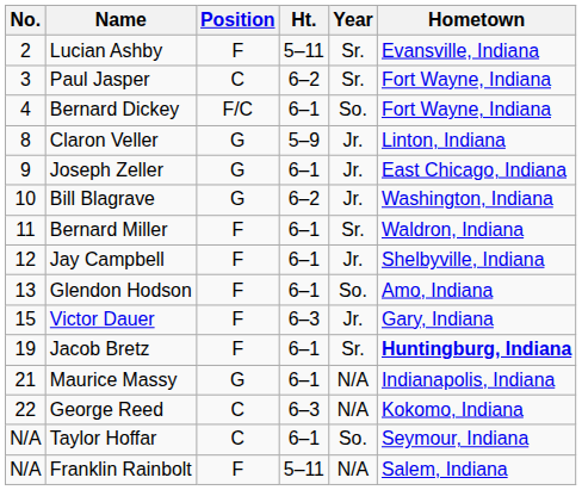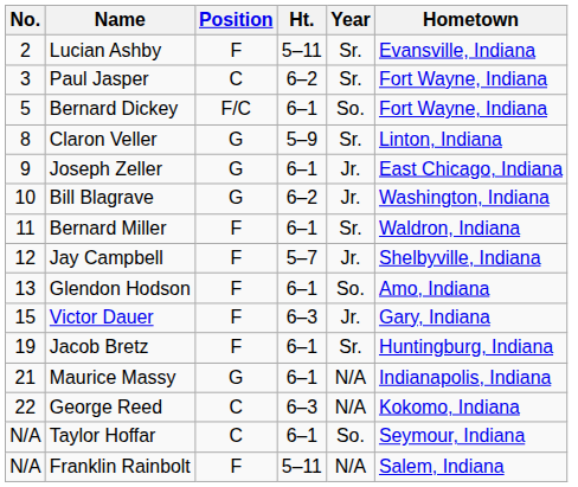Bernard Dickey | No.: 4 -> 5
Claron Veller | Year: Jr. -> Sr.
Jay Campbell | Ht.: 6–1 -> 5–7
Jacob Bretz | Hometown: bold -> normal
